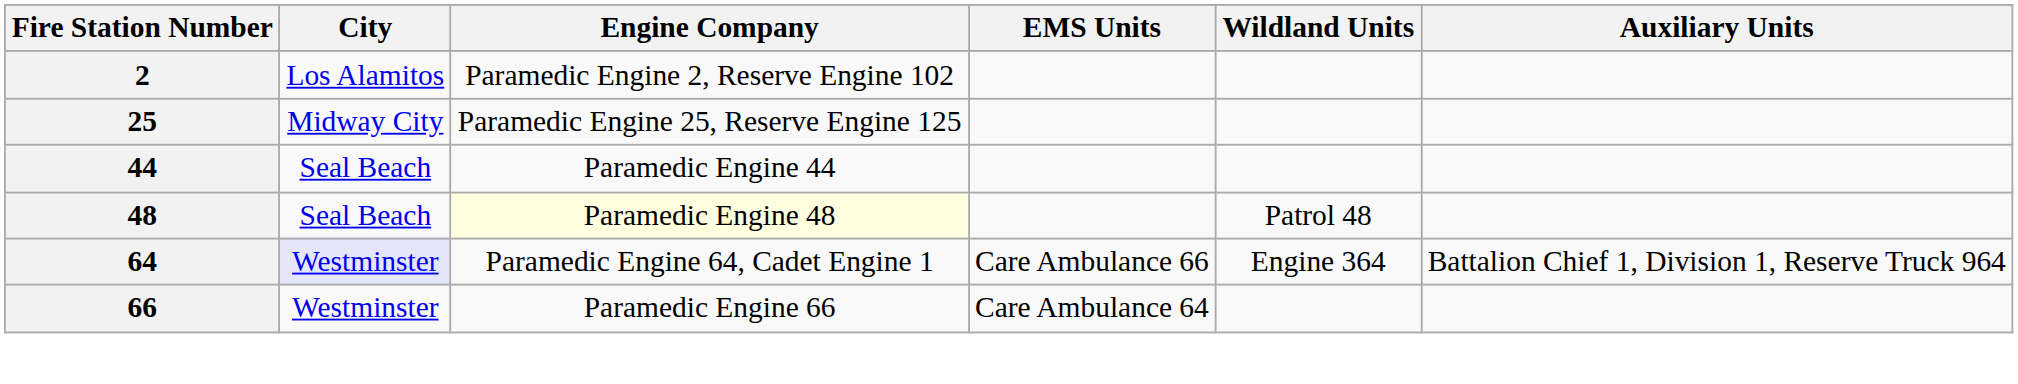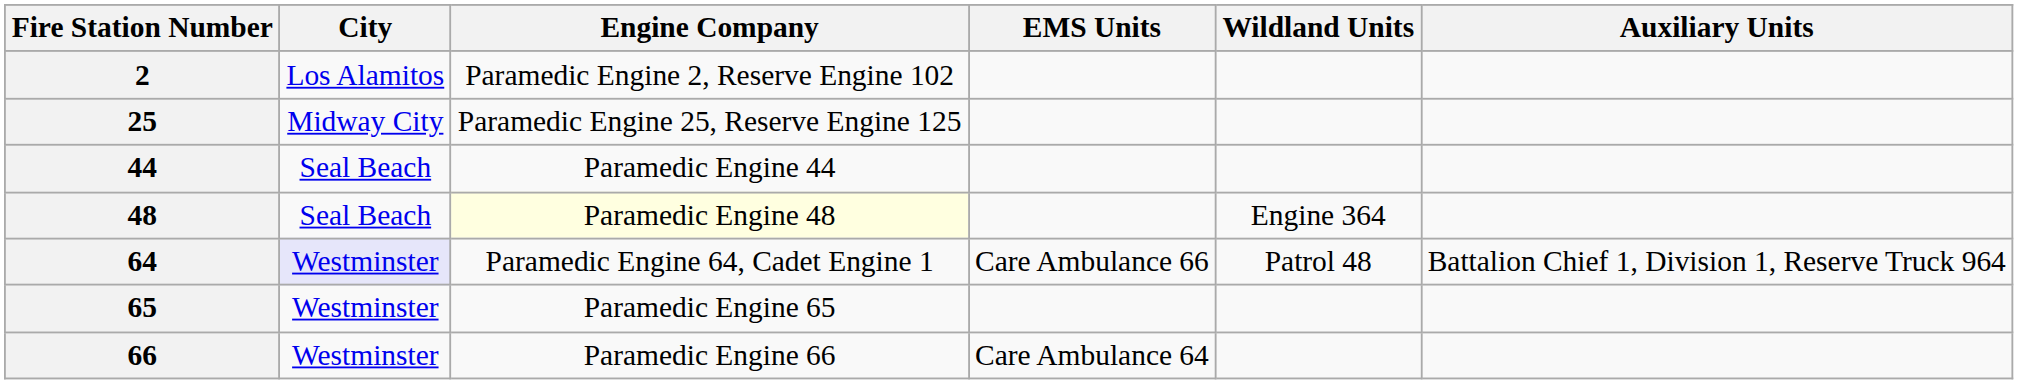48 | Wildland Units: Patrol 48 -> Engine 364
64 | Wildland Units: Engine 364 -> Patrol 48
+ row: 65 | Westminster | Paramedic Engine 65
